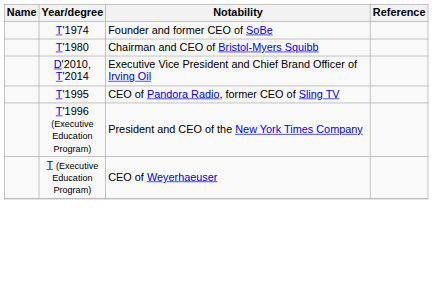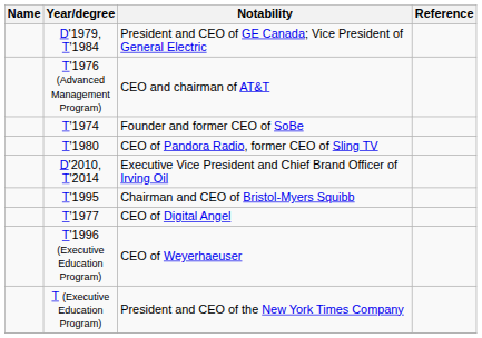+ row: D'1979, T'1984 | President and CEO of GE Canada; Vice President of General Electric
+ row: T'1976 (Advanced Management Program) | CEO and chairman of AT&T
T'1980 | Notability: Chairman and CEO of Bristol-Myers Squibb -> CEO of Pandora Radio, former CEO of Sling TV
T'1995 | Notability: CEO of Pandora Radio, former CEO of Sling TV -> Chairman and CEO of Bristol-Myers Squibb
+ row: T'1977 | CEO of Digital Angel
T'1996 (Executive Education Program) | Notability: President and CEO of the New York Times Company -> CEO of Weyerhaeuser
T (Executive Education Program) | Notability: CEO of Weyerhaeuser -> President and CEO of the New York Times Company
